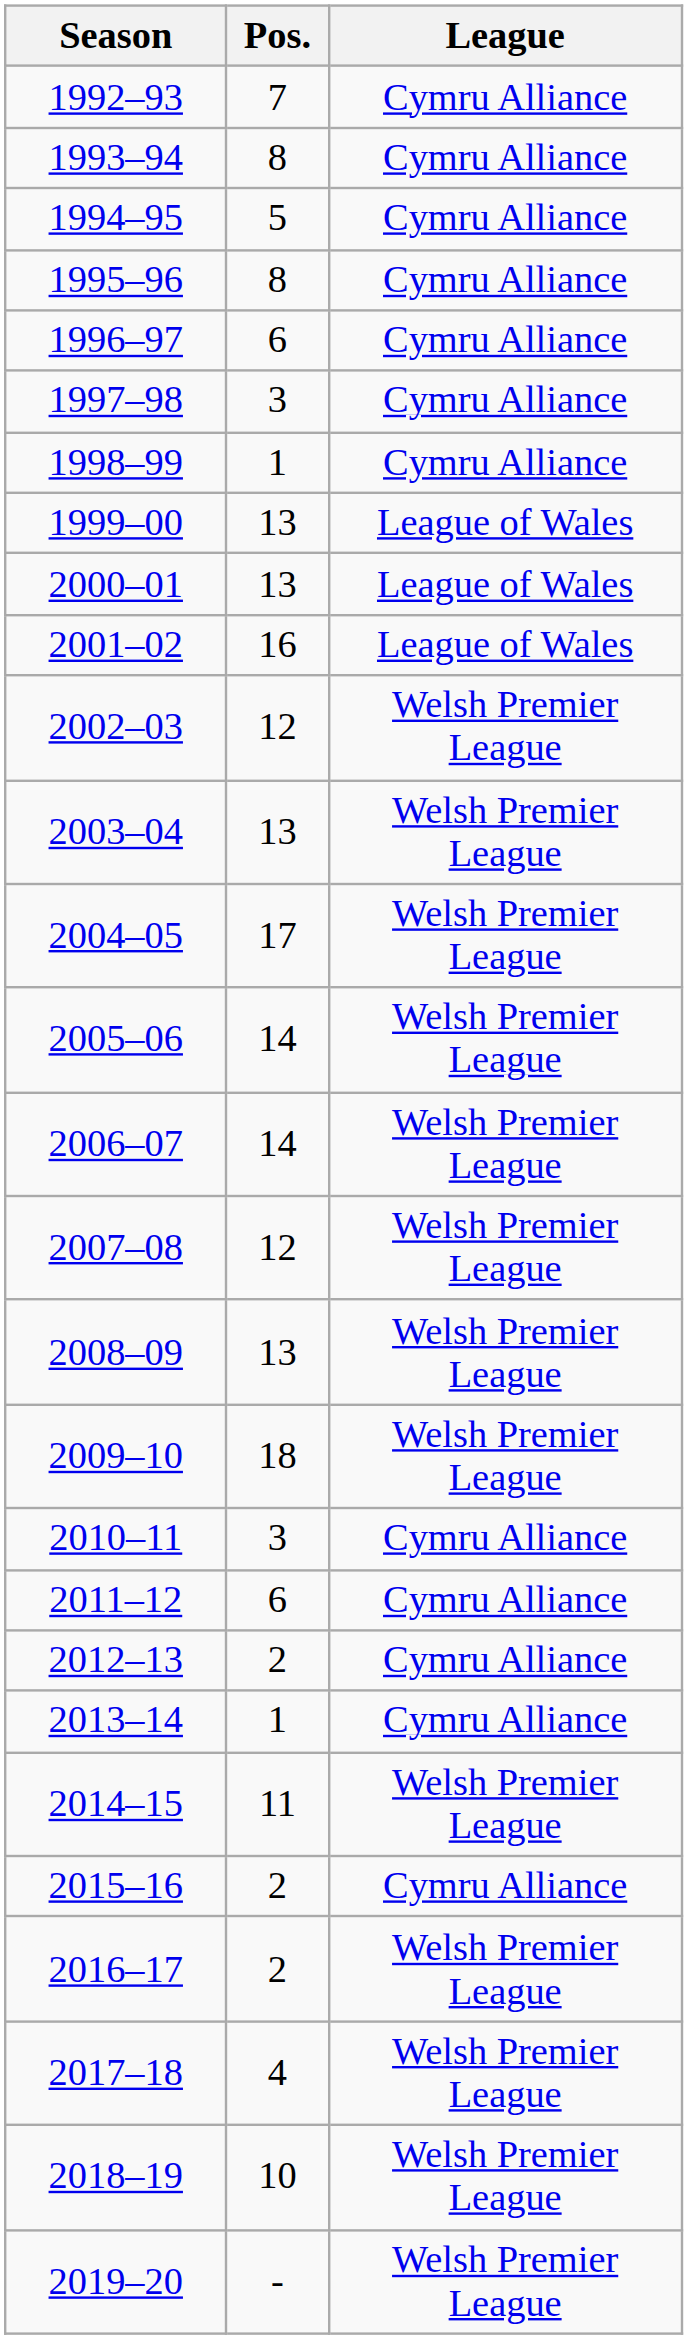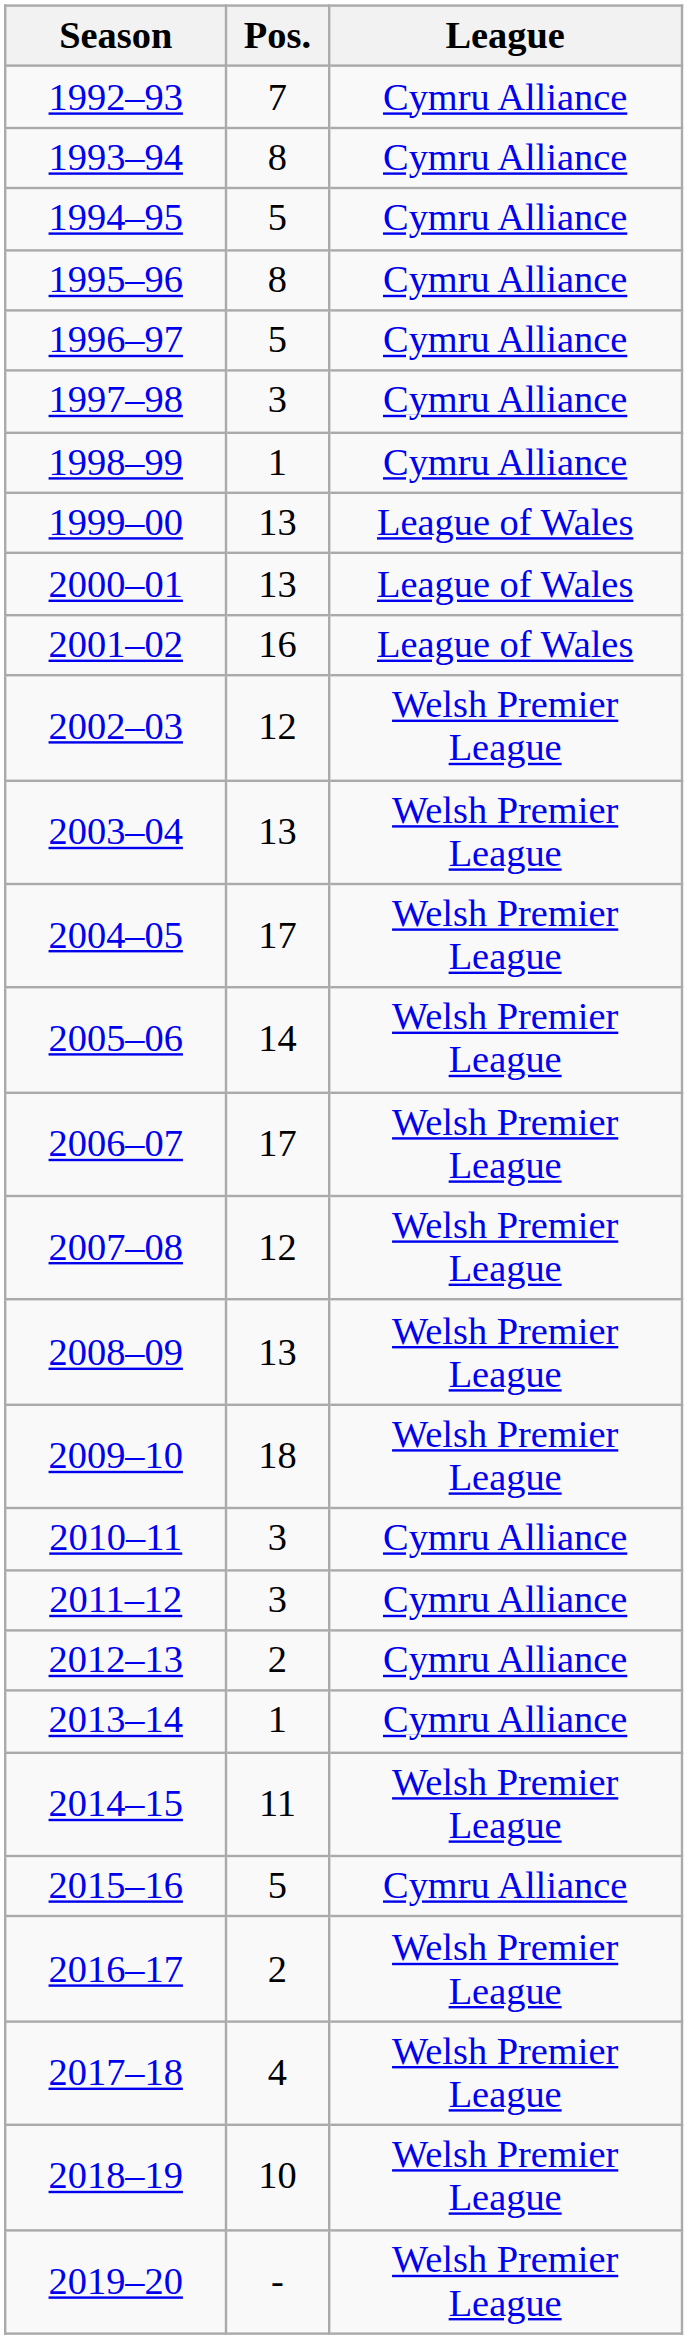1996–97 | Pos.: 6 -> 5
2006–07 | Pos.: 14 -> 17
2011–12 | Pos.: 6 -> 3
2015–16 | Pos.: 2 -> 5
